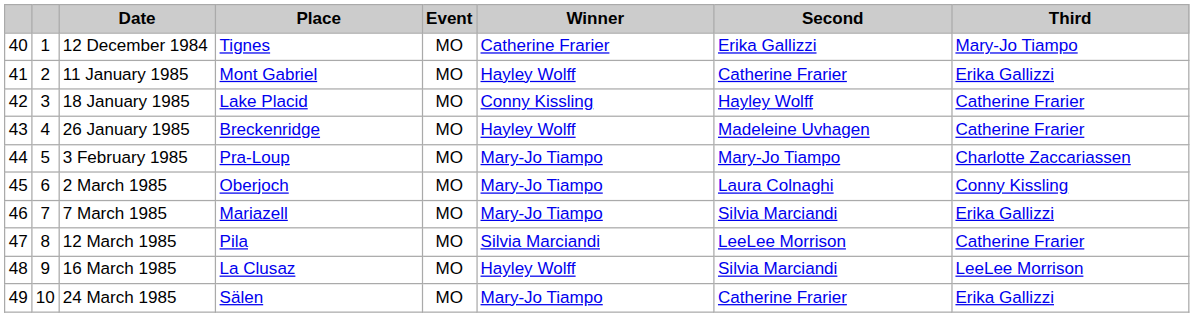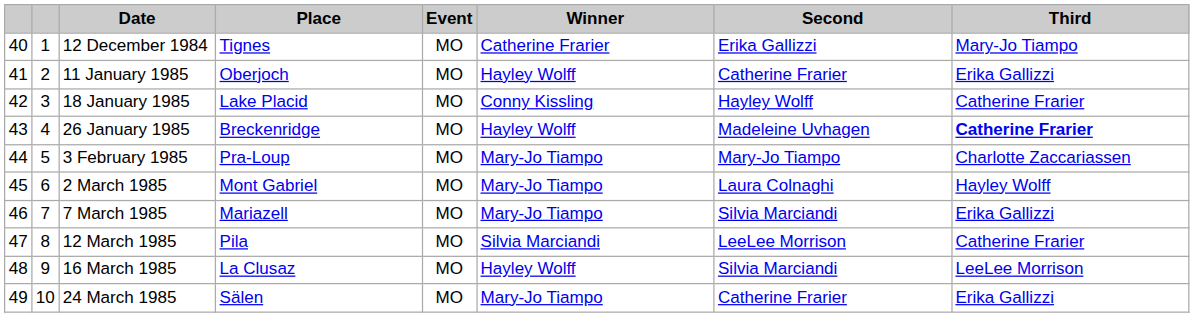11 January 1985 | Place: Mont Gabriel -> Oberjoch
26 January 1985 | Third: normal -> bold
2 March 1985 | Place: Oberjoch -> Mont Gabriel
2 March 1985 | Third: Conny Kissling -> Hayley Wolff
